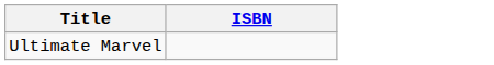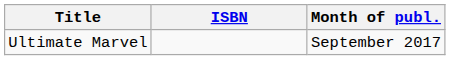+ column: Month of publ. | September 2017
